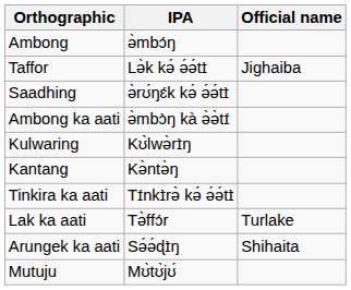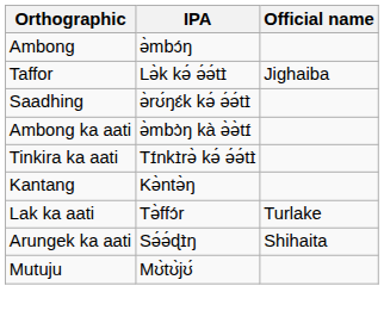- row: Kulwaring | Kʊ̀lwə̀rɪ̀ŋ
rows swapped: Kantang <-> Tinkira ka aati
